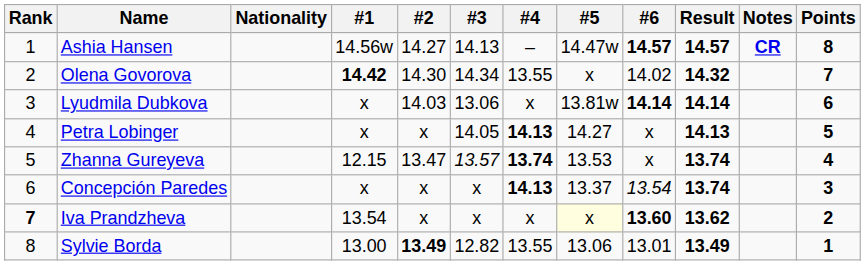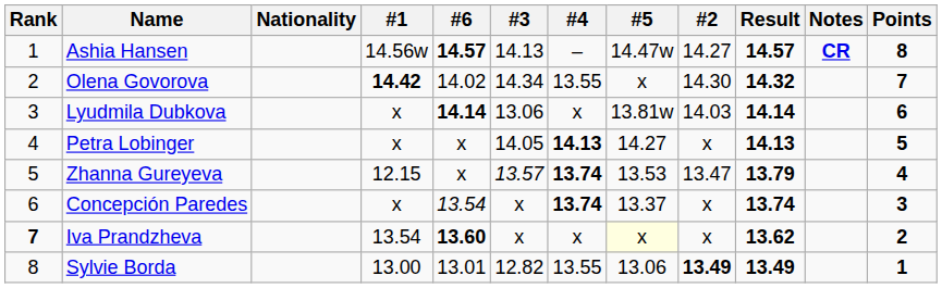columns swapped: #2 <-> #6
Zhanna Gureyeva | Result: 13.74 -> 13.79
Concepción Paredes | #4: 14.13 -> 13.74
